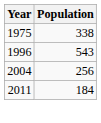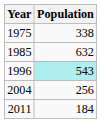+ row: 1985 | 632
1996 | Population: no background -> paleturquoise background
